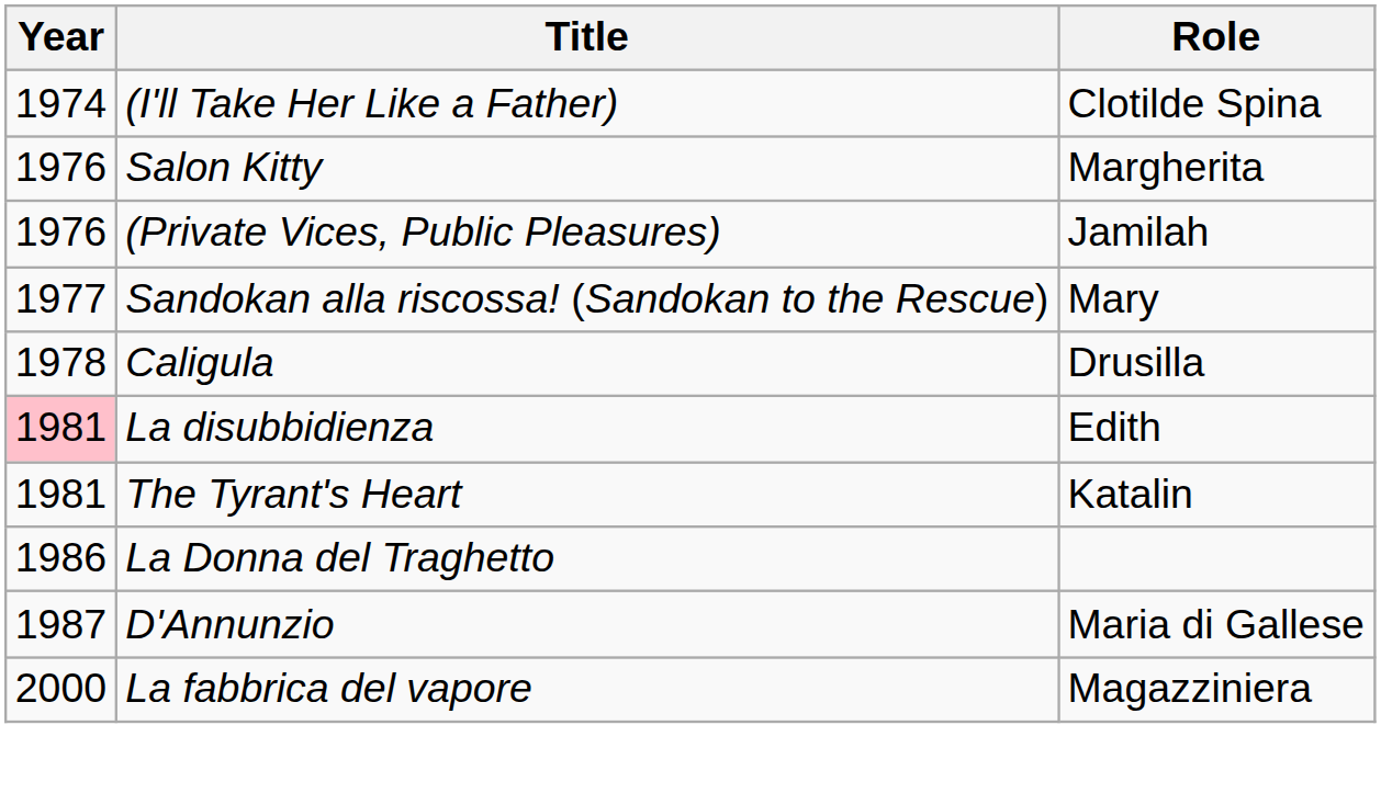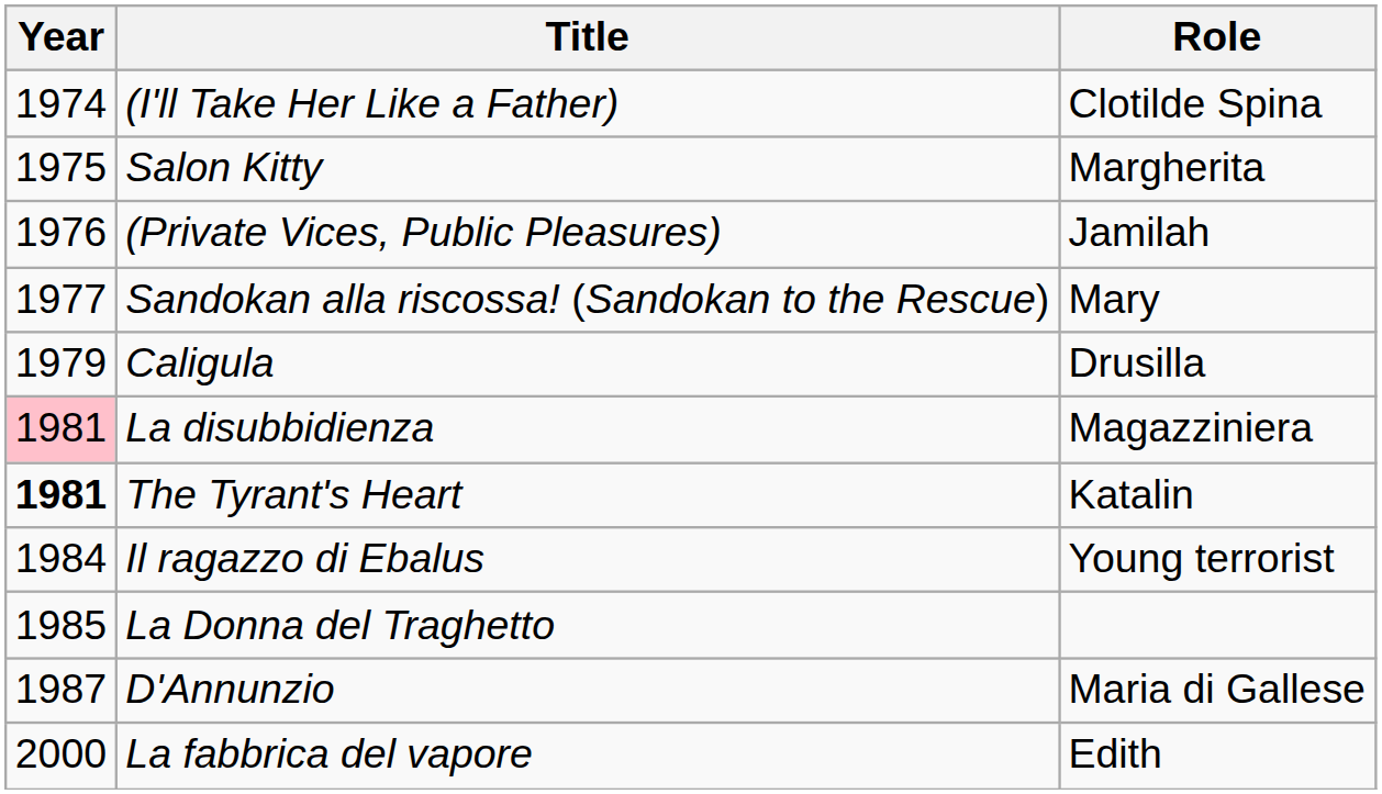Salon Kitty | Year: 1976 -> 1975
Caligula | Year: 1978 -> 1979
La disubbidienza | Role: Edith -> Magazziniera
The Tyrant's Heart | Year: normal -> bold
+ row: 1984 | Il ragazzo di Ebalus | Young terrorist
La Donna del Traghetto | Year: 1986 -> 1985
La fabbrica del vapore | Role: Magazziniera -> Edith
